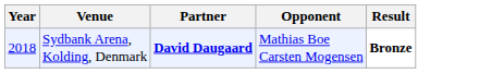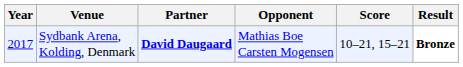+ column: Score | 10–21, 15–21
Sydbank Arena, Kolding, Denmark | Year: 2018 -> 2017
